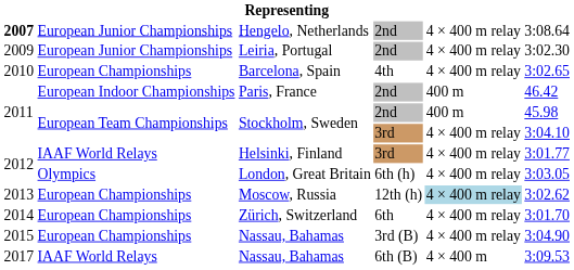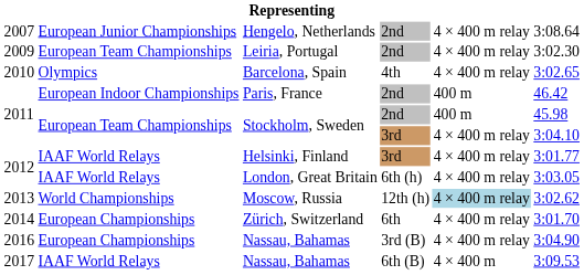Hengelo, Netherlands | column 1: bold -> normal
Leiria, Portugal | column 2: European Junior Championships -> European Team Championships
Barcelona, Spain | column 2: European Championships -> Olympics
London, Great Britain | column 2: Olympics -> IAAF World Relays
Moscow, Russia | column 2: European Championships -> World Championships
Nassau, Bahamas / 3rd (B) | column 1: 2015 -> 2016
